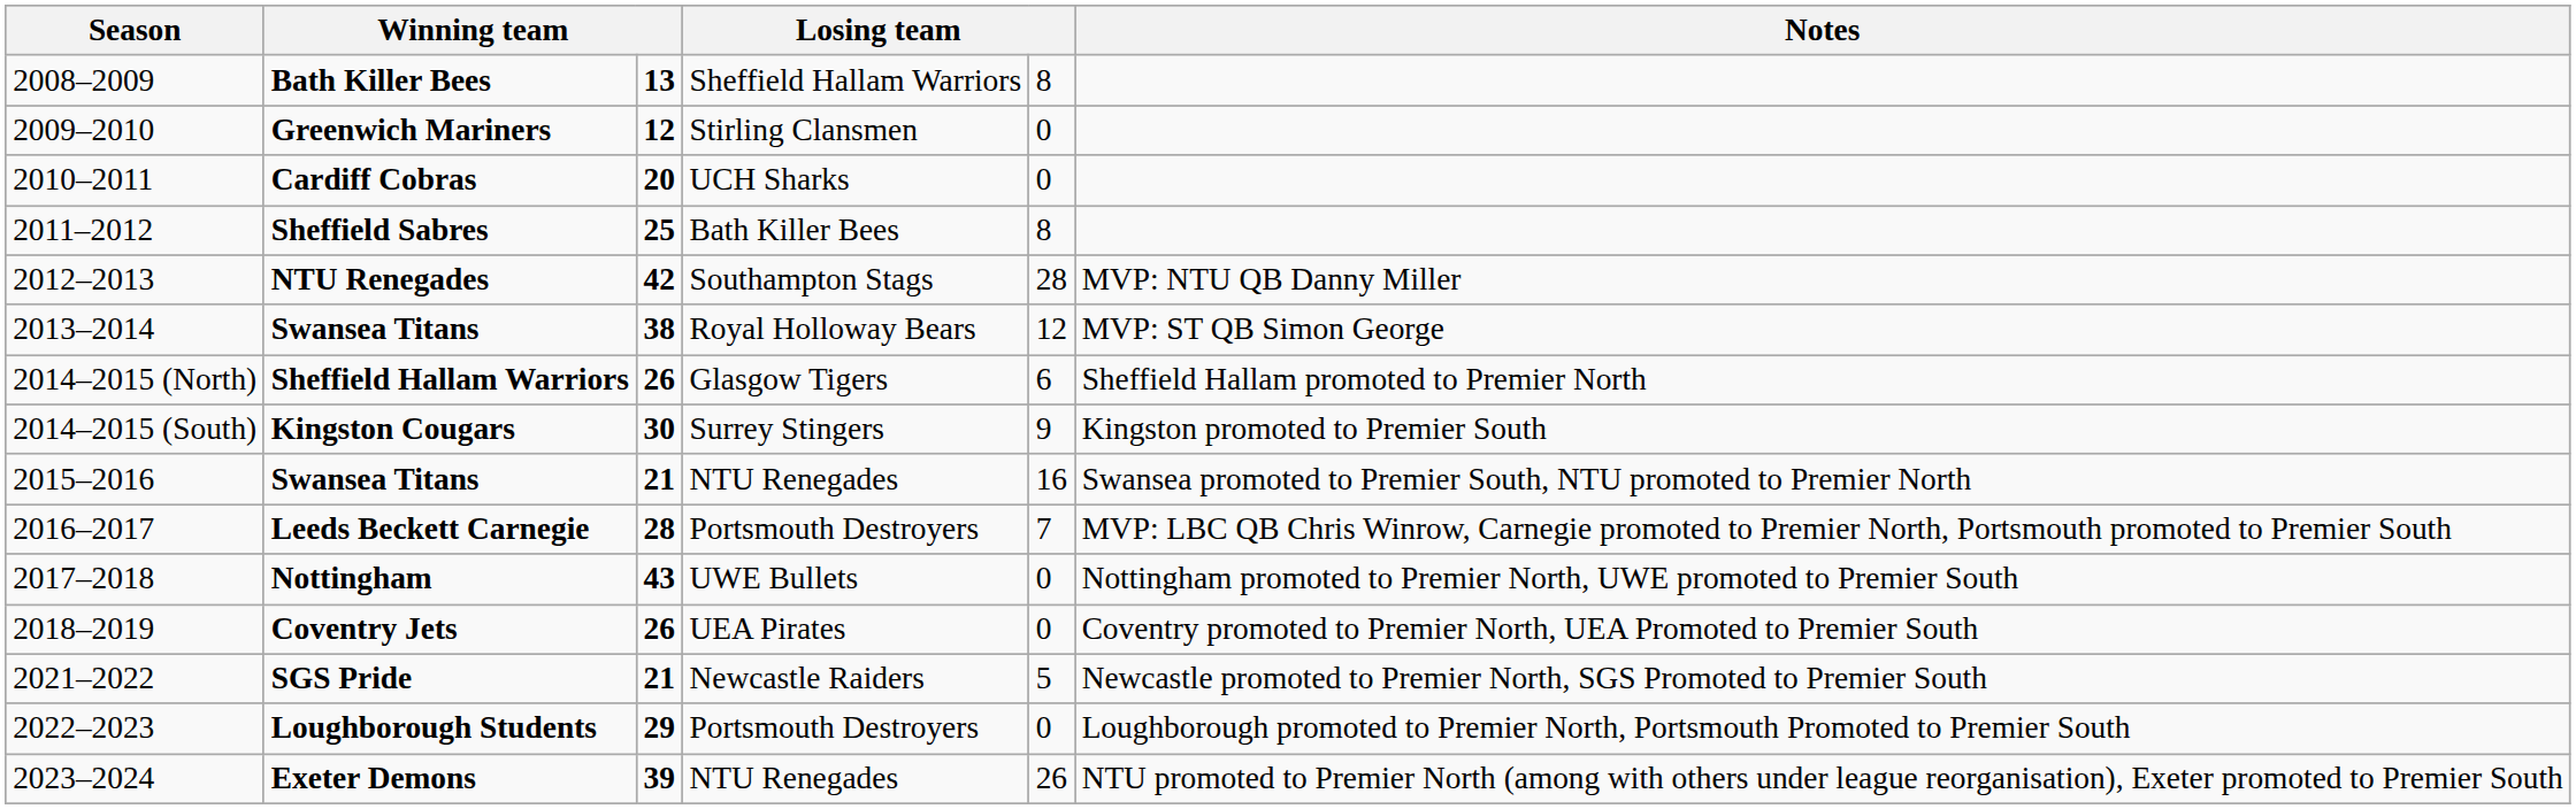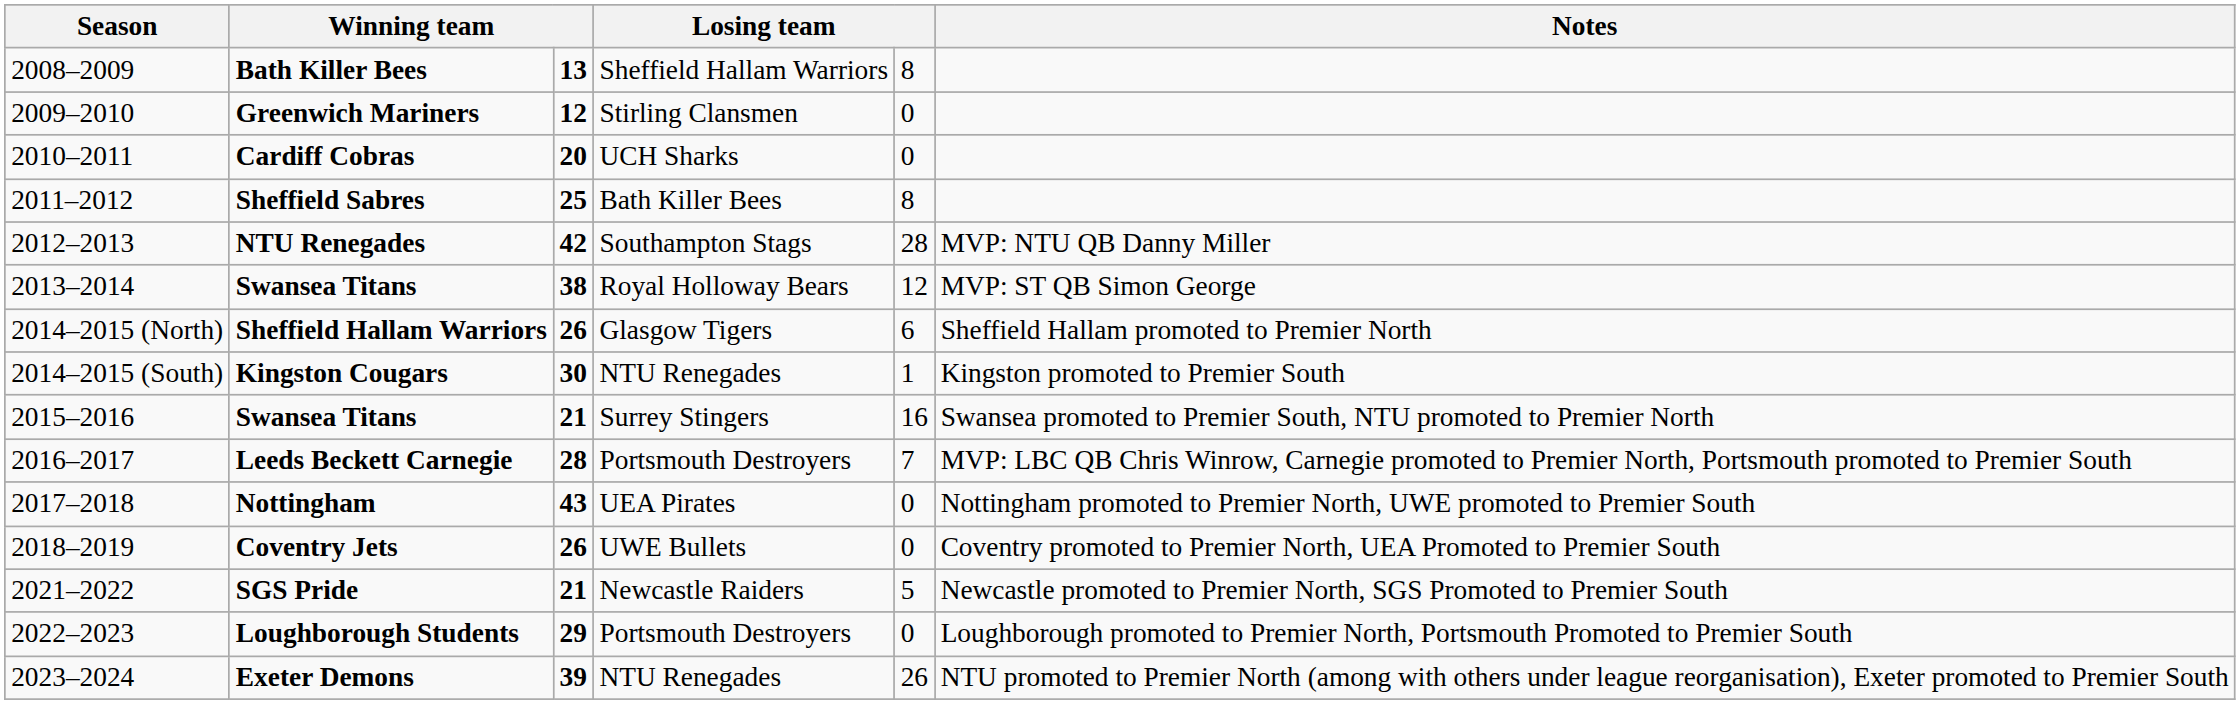Kingston Cougars | column 4: Surrey Stingers -> NTU Renegades
Kingston Cougars | column 5: 9 -> 1
2015–2016 / Swansea Titans | column 4: NTU Renegades -> Surrey Stingers
Nottingham | column 4: UWE Bullets -> UEA Pirates
Coventry Jets | column 4: UEA Pirates -> UWE Bullets
